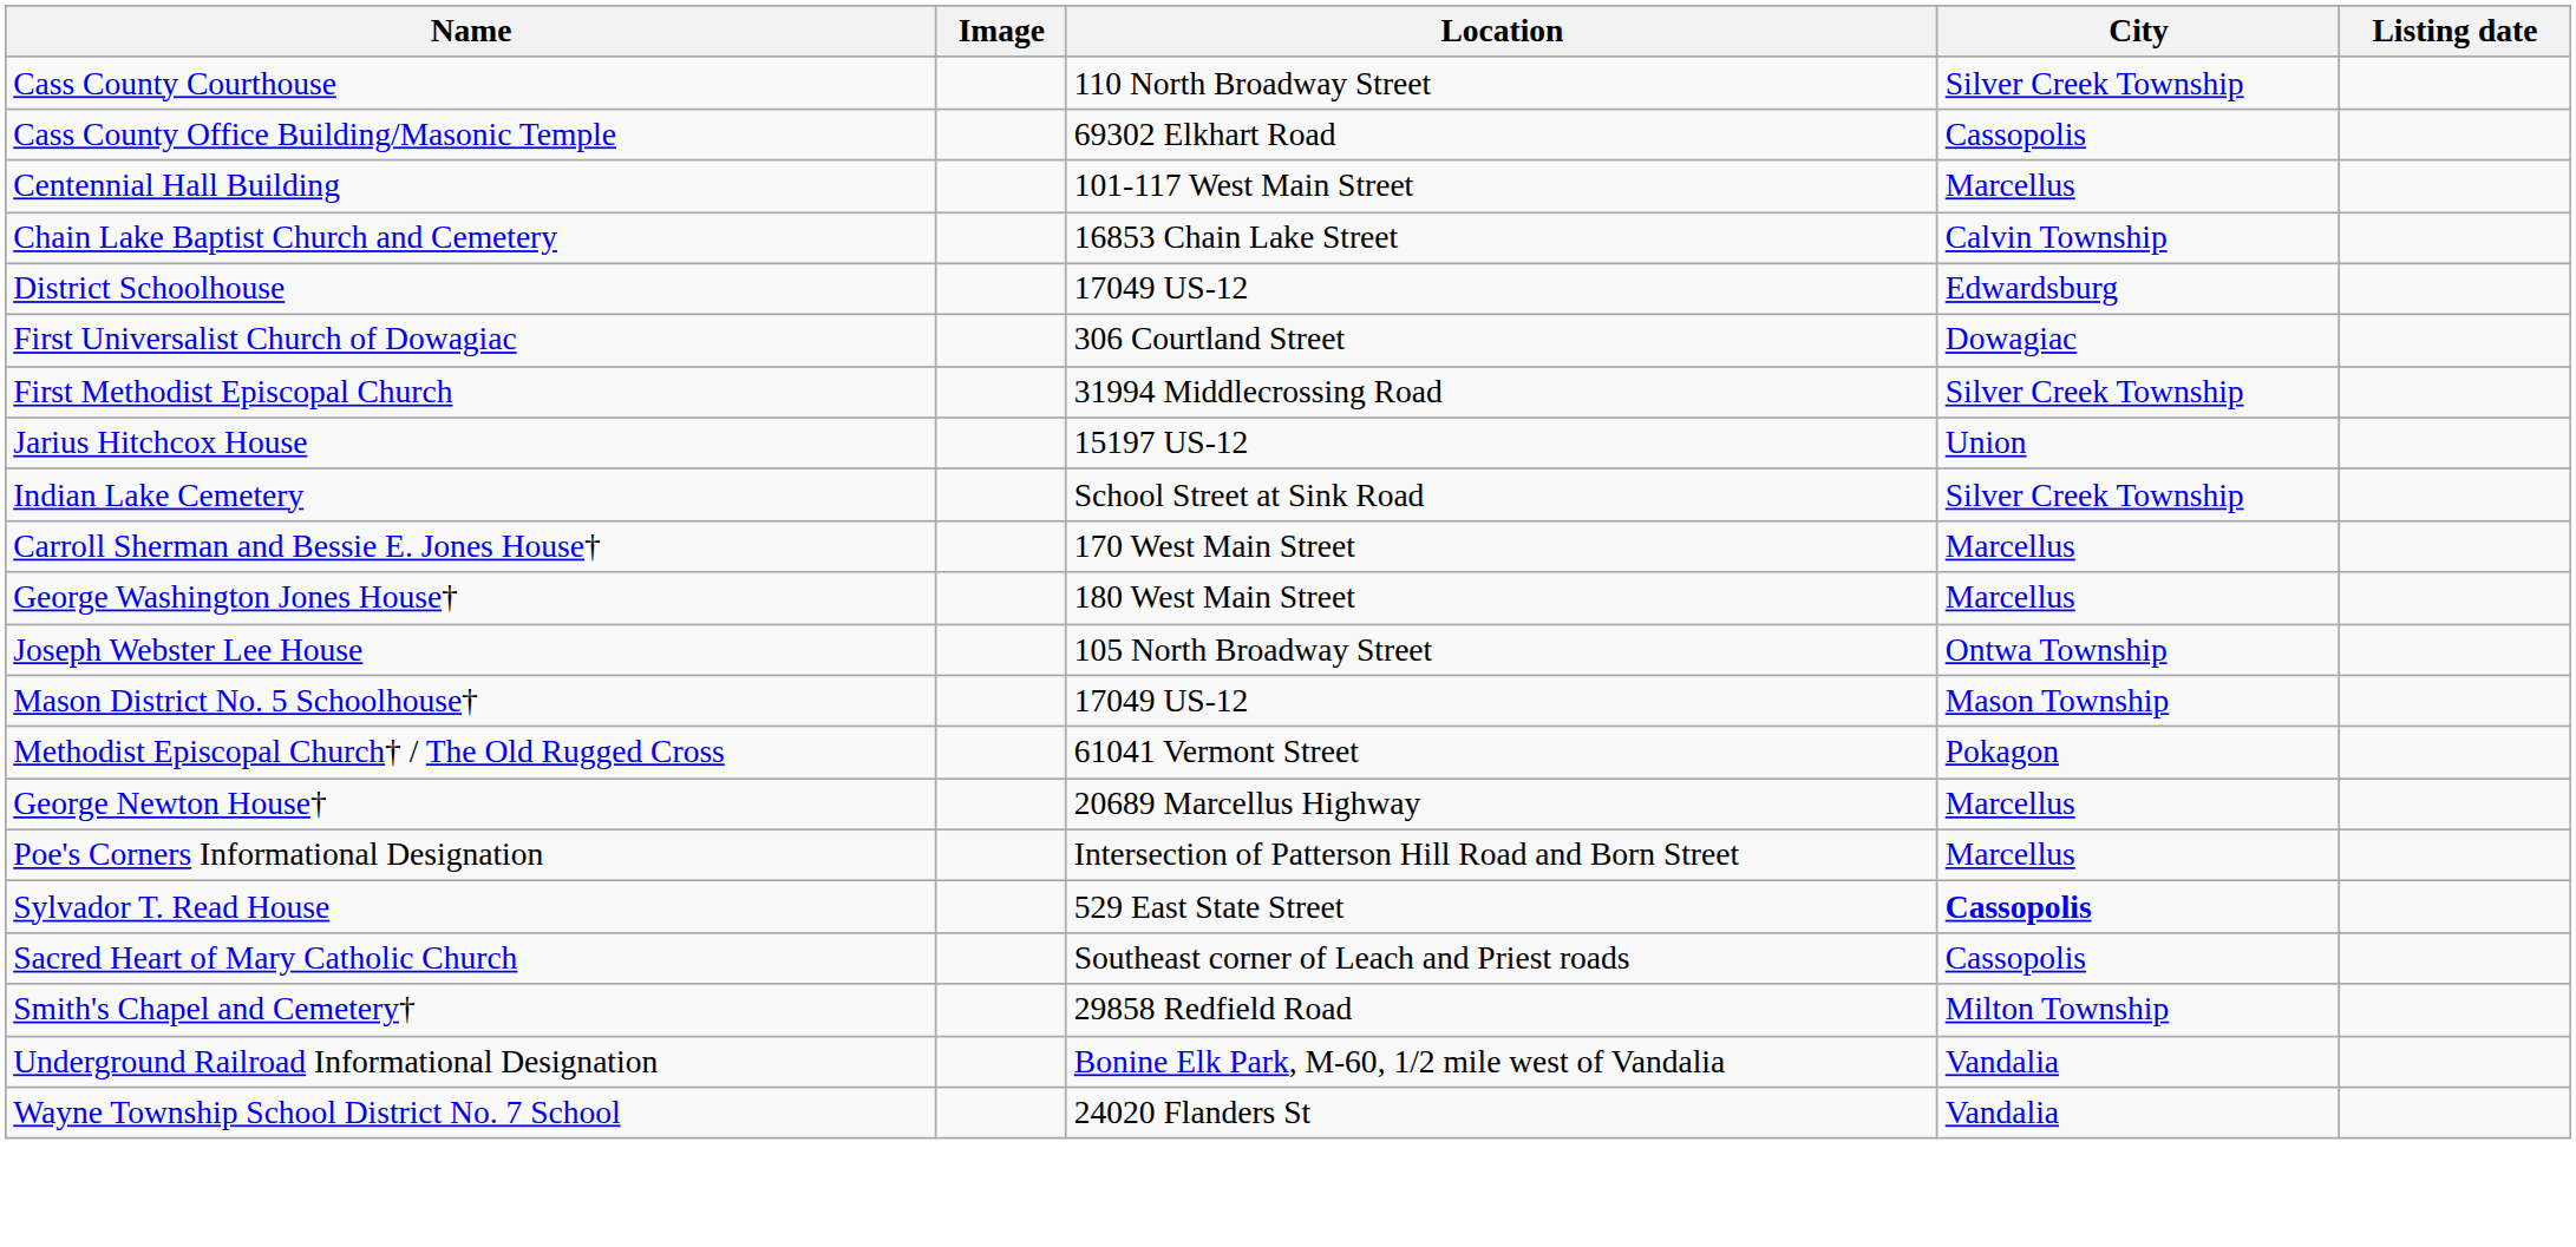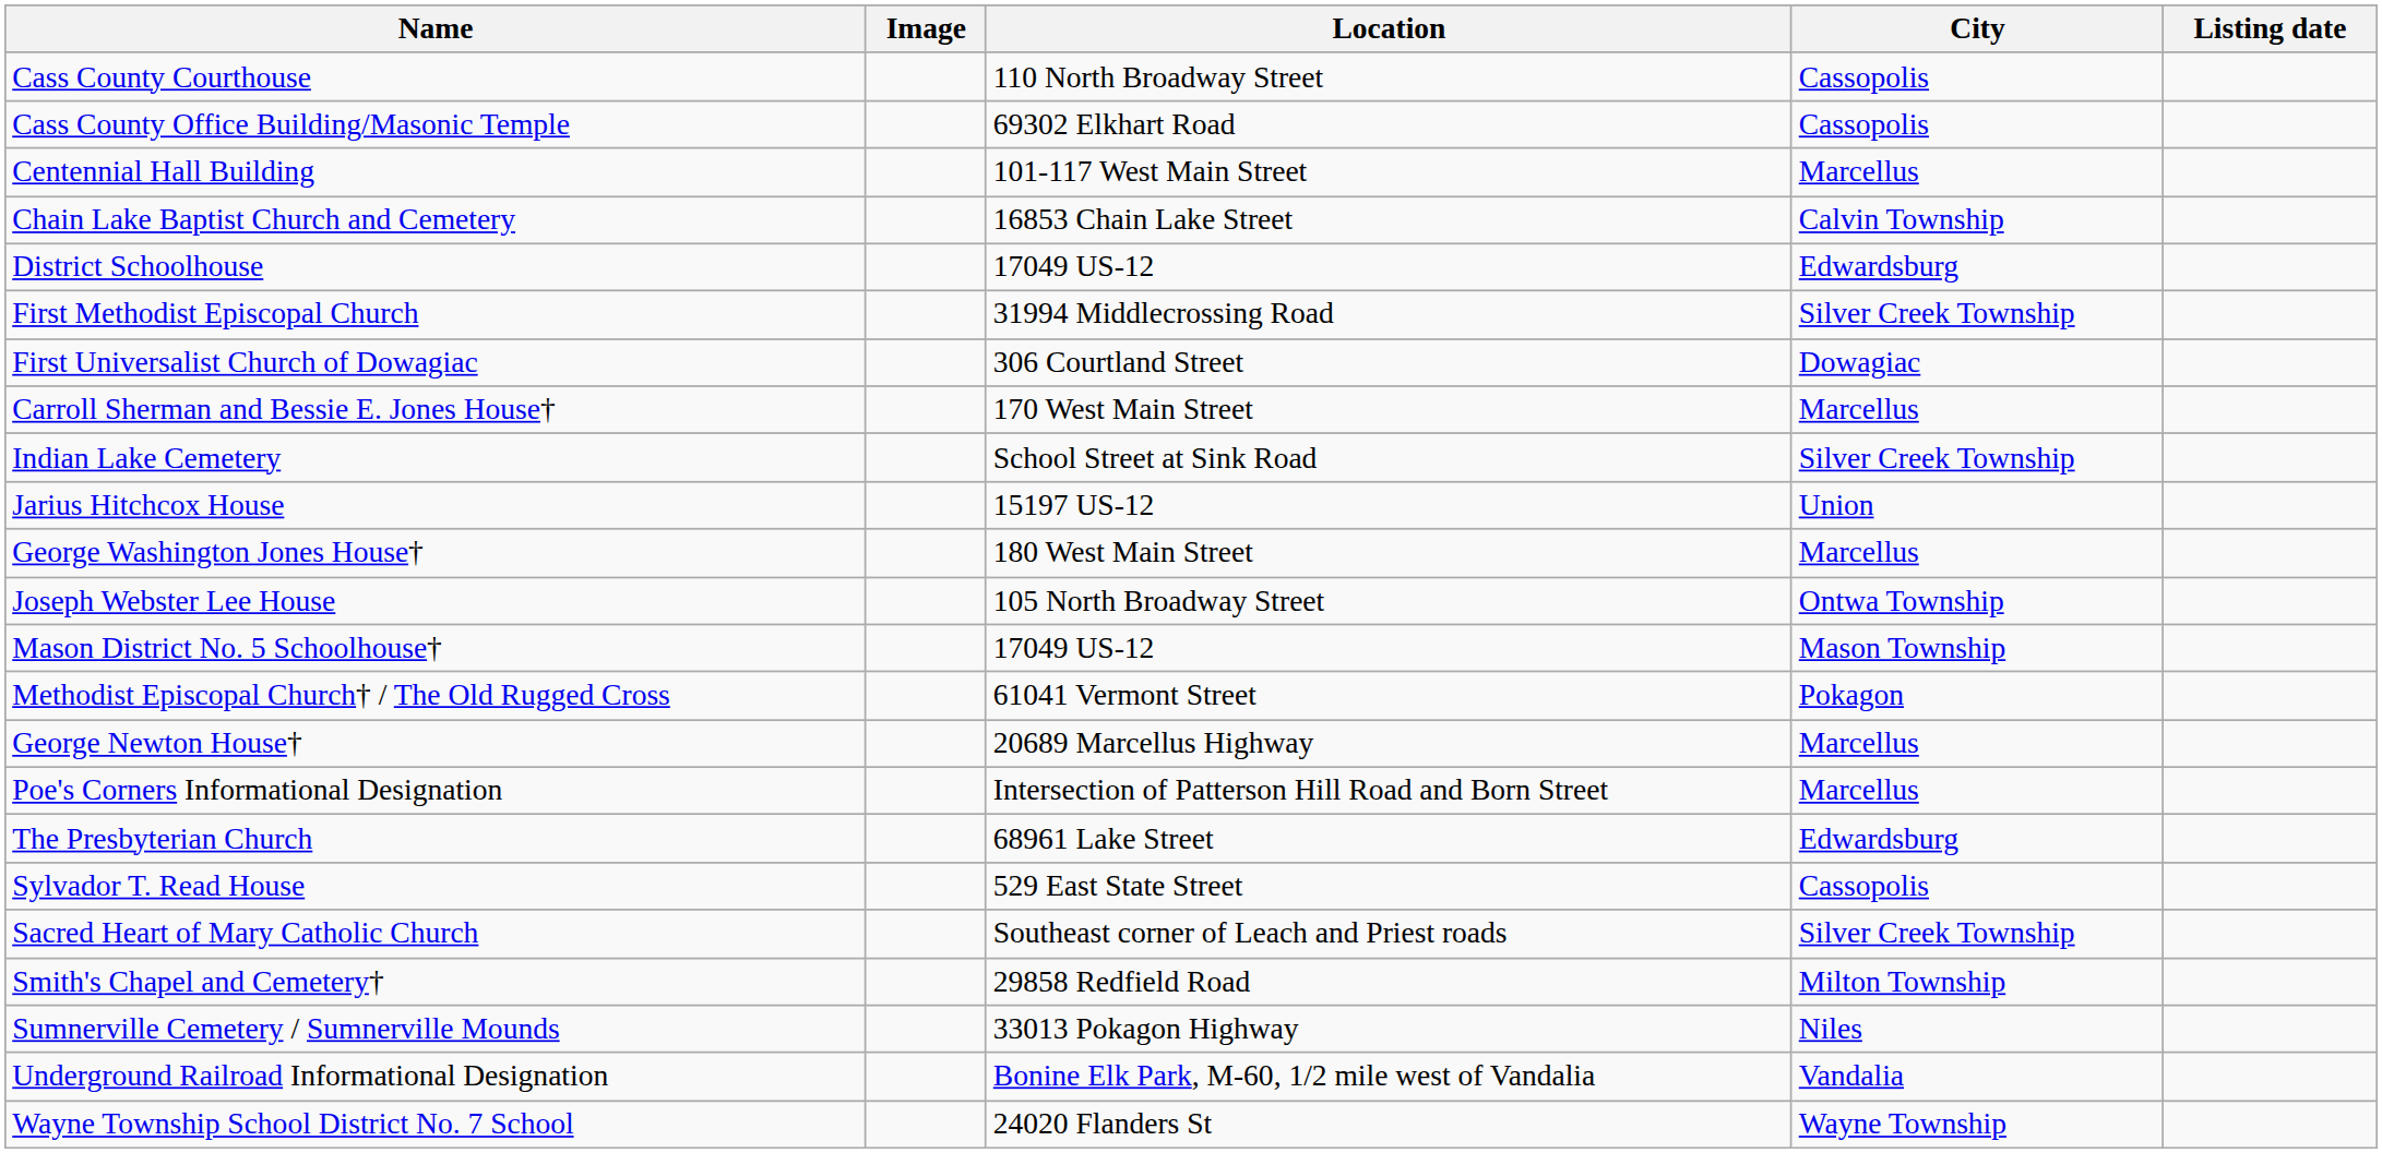Cass County Courthouse | City: Silver Creek Township -> Cassopolis
rows swapped: First Methodist Episcopal Church <-> First Universalist Church of Dowagiac
rows swapped: Jarius Hitchcox House <-> Carroll Sherman and Bessie E. Jones House†
+ row: The Presbyterian Church | 68961 Lake Street | Edwardsburg
Sylvador T. Read House | City: bold -> normal
Sacred Heart of Mary Catholic Church | City: Cassopolis -> Silver Creek Township
+ row: Sumnerville Cemetery / Sumnerville Mounds | 33013 Pokagon Highway | Niles
Wayne Township School District No. 7 School | City: Vandalia -> Wayne Township
